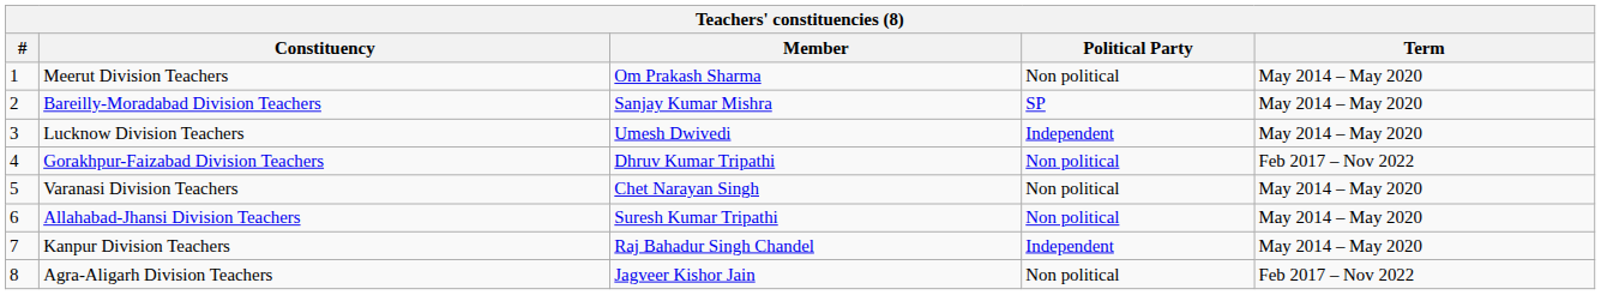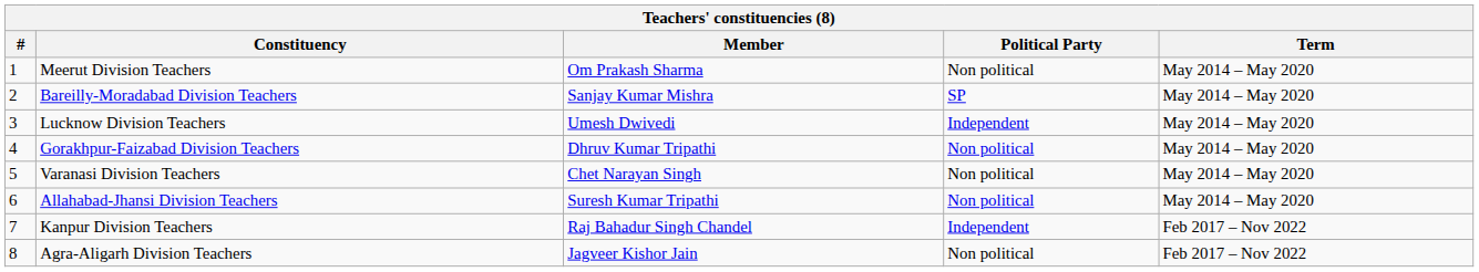Gorakhpur-Faizabad Division Teachers | Term: Feb 2017 – Nov 2022 -> May 2014 – May 2020
Kanpur Division Teachers | Term: May 2014 – May 2020 -> Feb 2017 – Nov 2022
